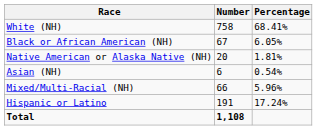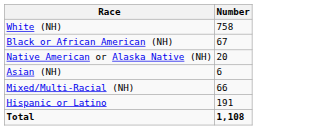- column: Percentage | 68.41% | 6.05% | 1.81% | 0.54% | 5.96% | 17.24%
